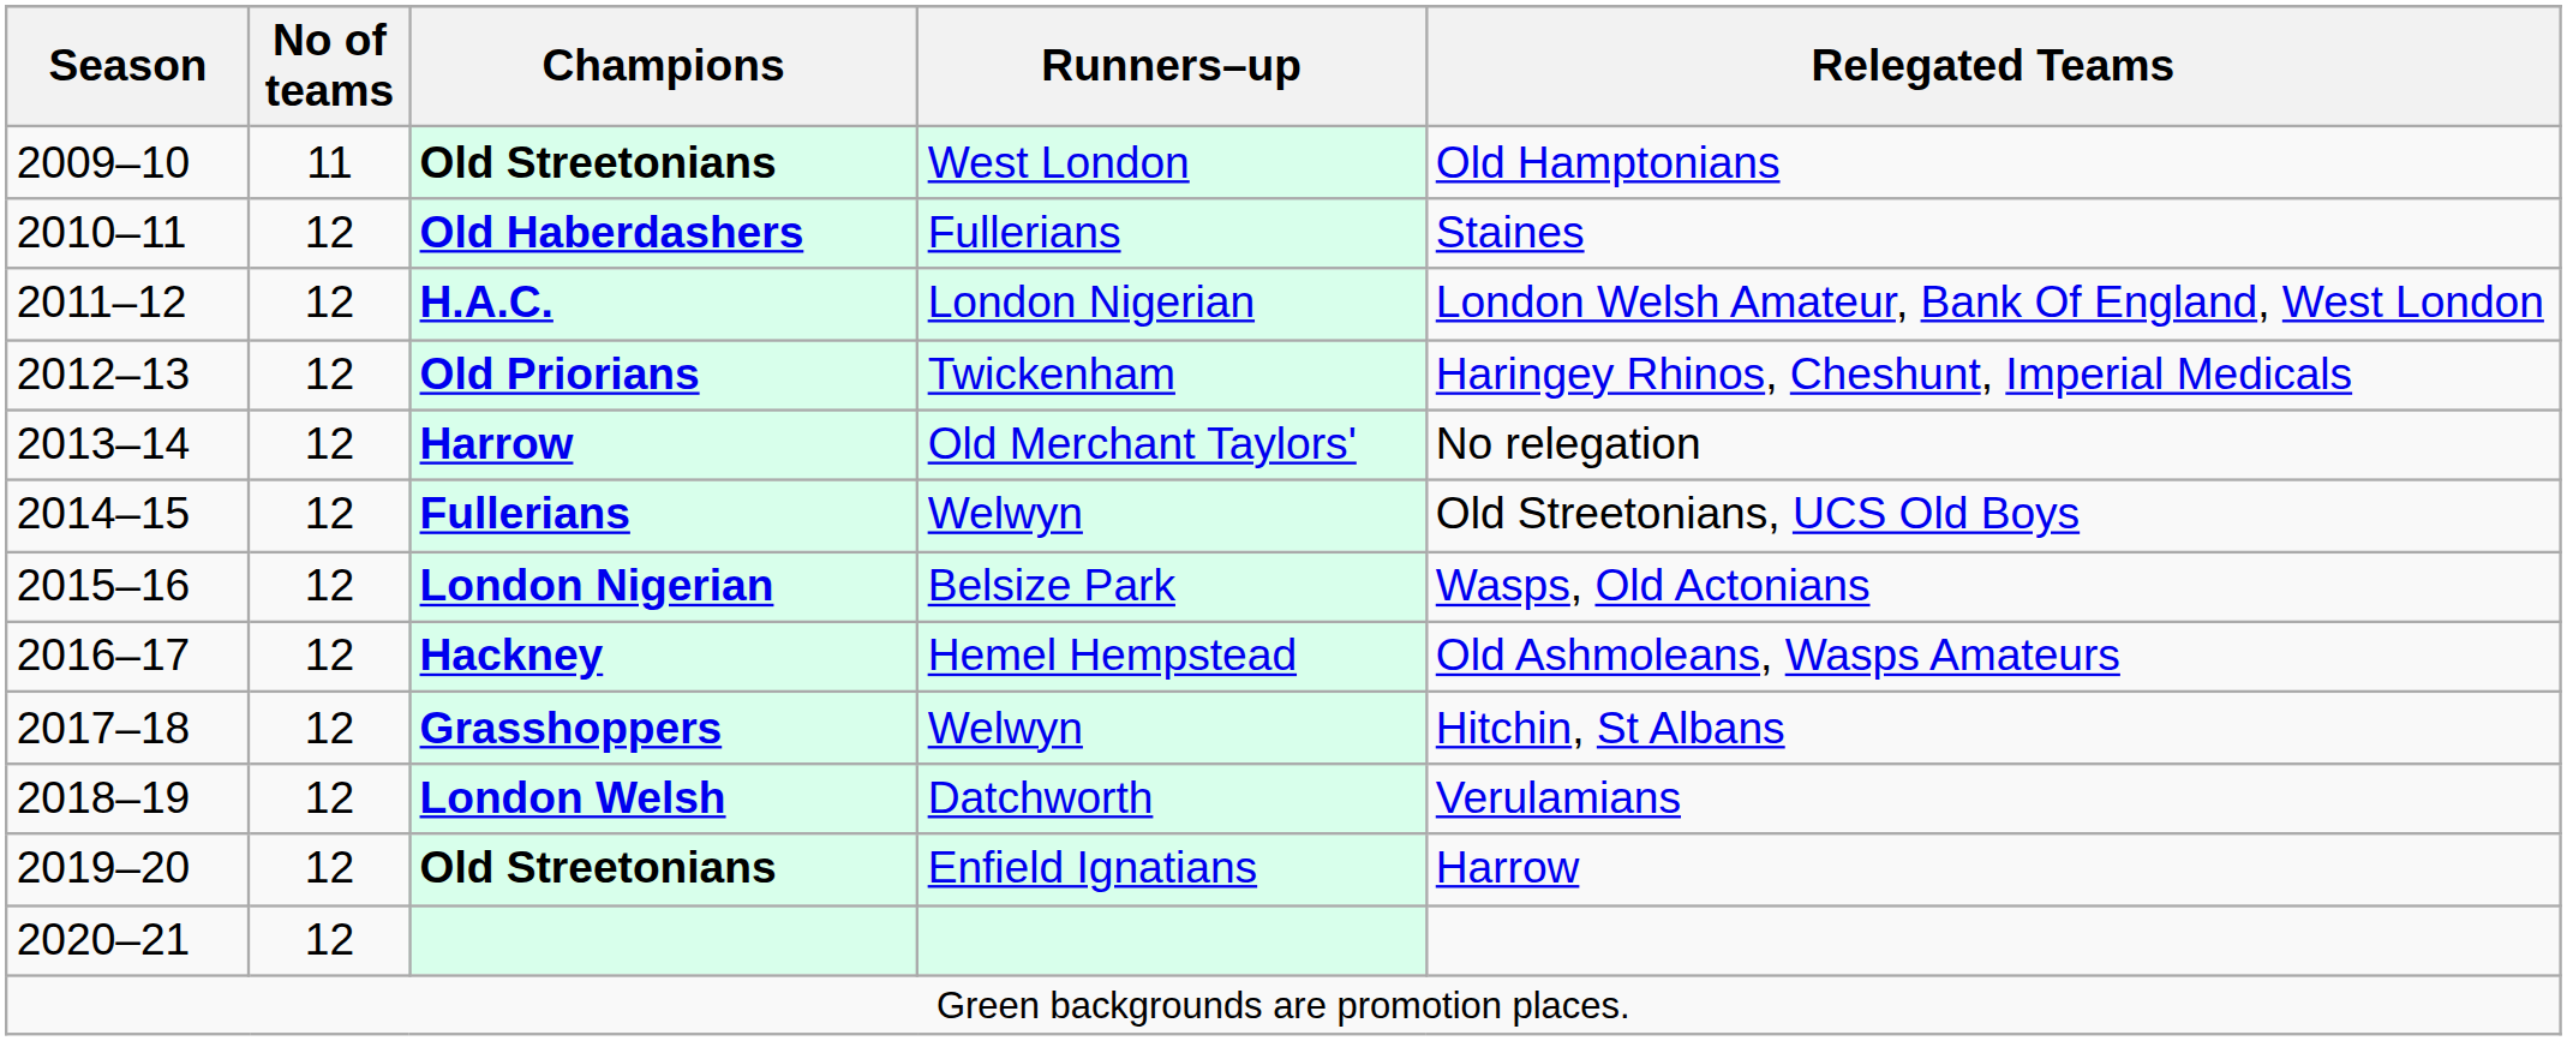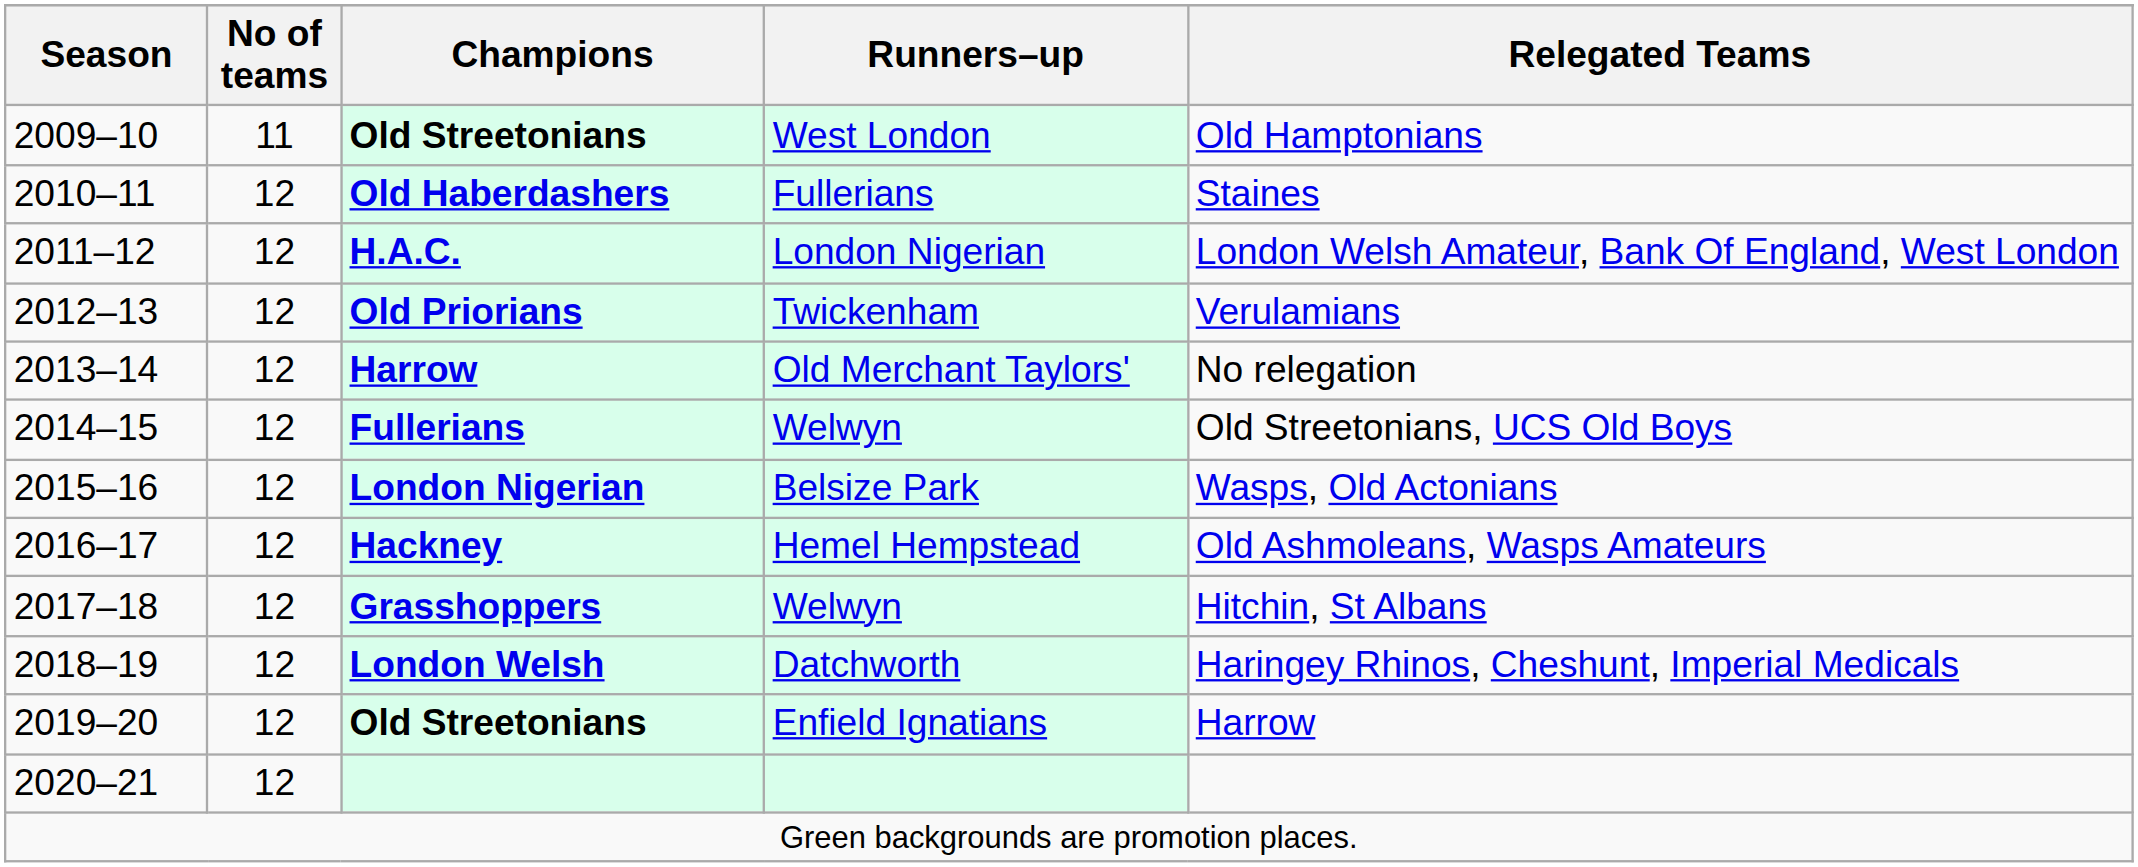Old Priorians | Relegated Teams: Haringey Rhinos, Cheshunt, Imperial Medicals -> Verulamians
London Welsh | Relegated Teams: Verulamians -> Haringey Rhinos, Cheshunt, Imperial Medicals
